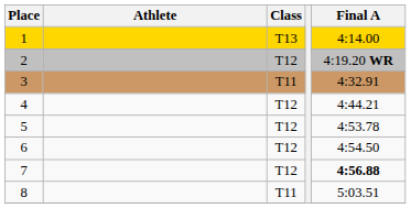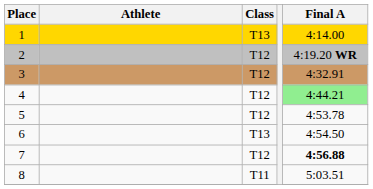3 | Class: T11 -> T12
4 | Final A: no background -> lightgreen background
6 | Class: T12 -> T13
